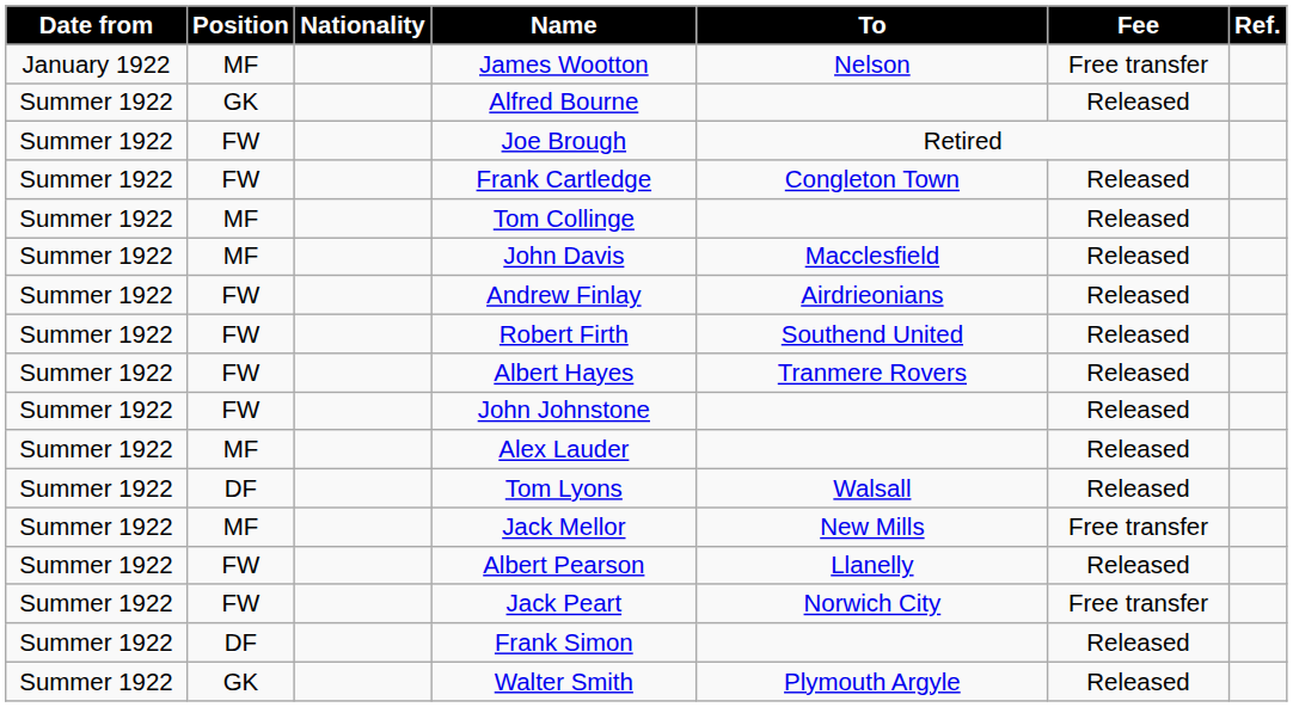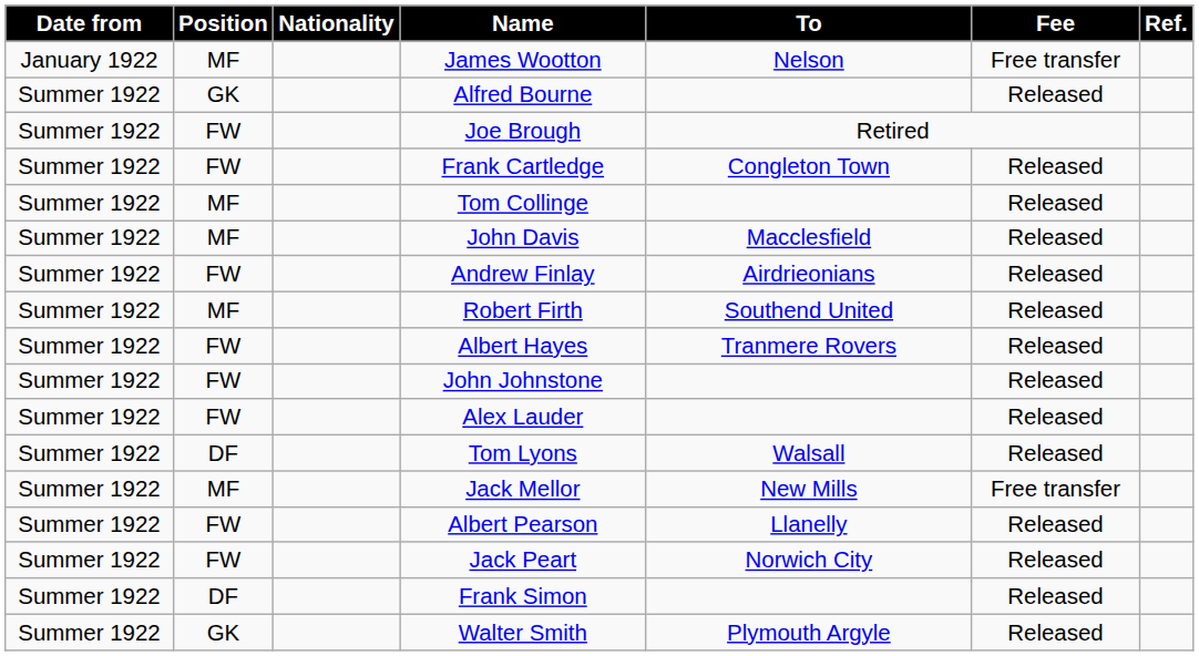Robert Firth | Position: FW -> MF
Alex Lauder | Position: MF -> FW
Jack Peart | Fee: Free transfer -> Released
